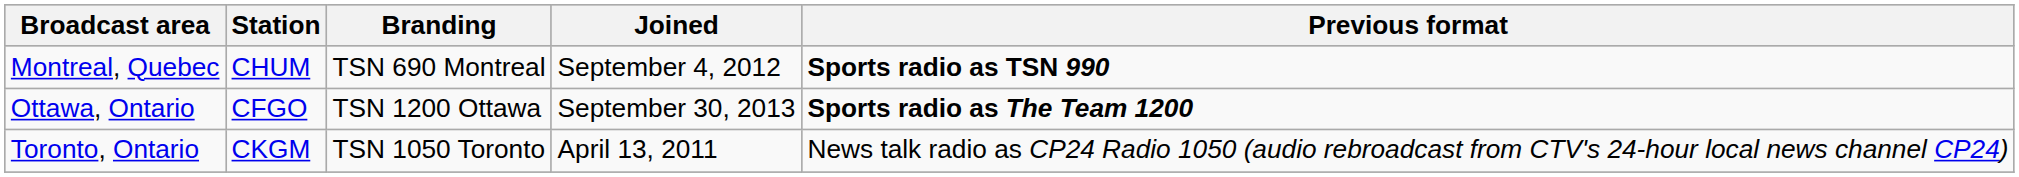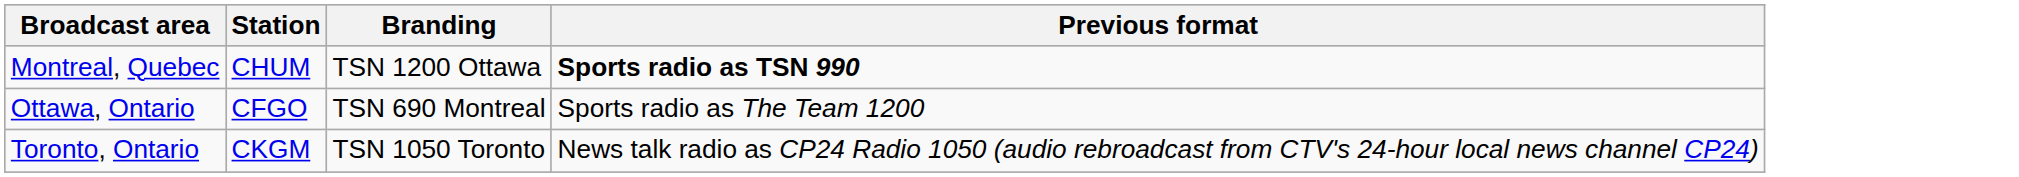- column: Joined | September 4, 2012 | September 30, 2013 | April 13, 2011
Montreal, Quebec | Branding: TSN 690 Montreal -> TSN 1200 Ottawa
Ottawa, Ontario | Branding: TSN 1200 Ottawa -> TSN 690 Montreal
Ottawa, Ontario | Previous format: bold -> normal
